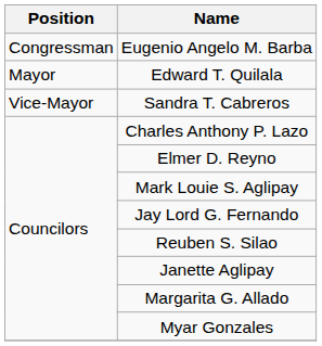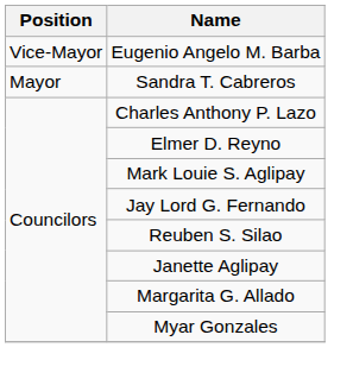Eugenio Angelo M. Barba | Position: Congressman -> Vice-Mayor
- row: Mayor | Edward T. Quilala
Sandra T. Cabreros | Position: Vice-Mayor -> Mayor
